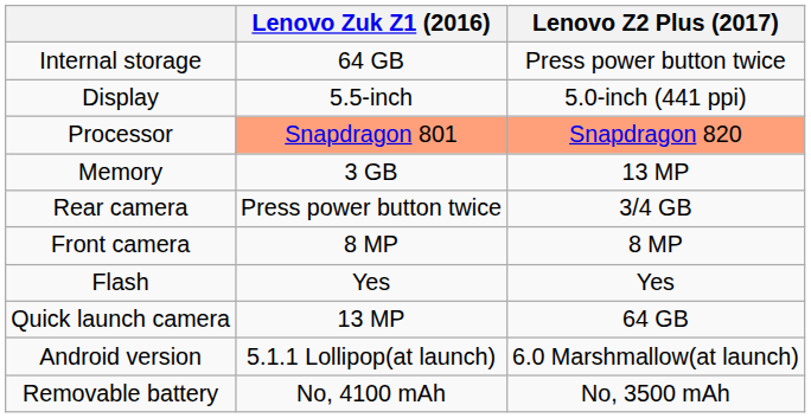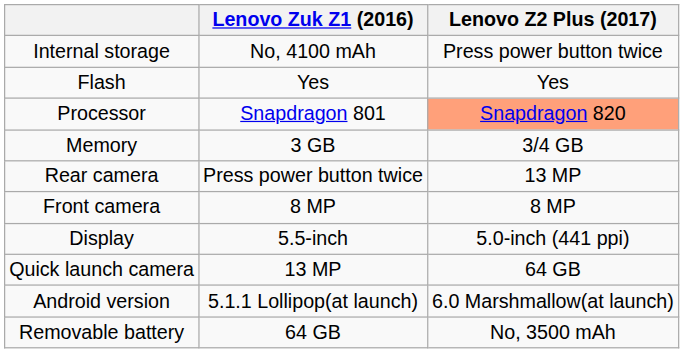Internal storage | Lenovo Zuk Z1 (2016): 64 GB -> No, 4100 mAh
rows swapped: Display <-> Flash
Processor | Lenovo Zuk Z1 (2016): lightsalmon background -> no background
Memory | Lenovo Z2 Plus (2017): 13 MP -> 3/4 GB
Rear camera | Lenovo Z2 Plus (2017): 3/4 GB -> 13 MP
Removable battery | Lenovo Zuk Z1 (2016): No, 4100 mAh -> 64 GB
